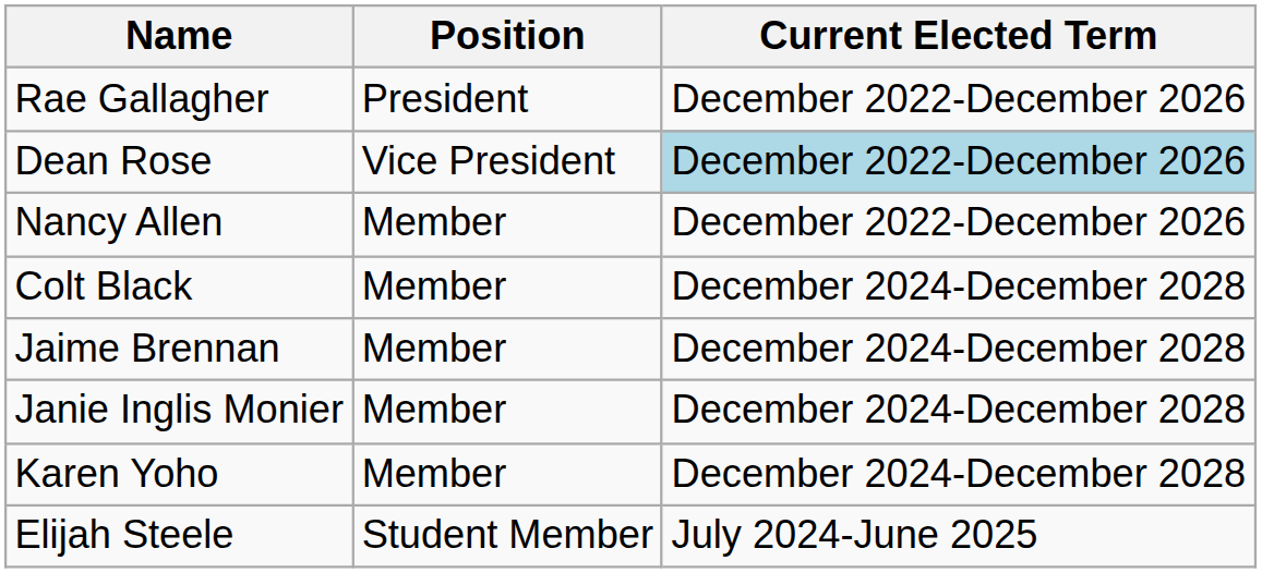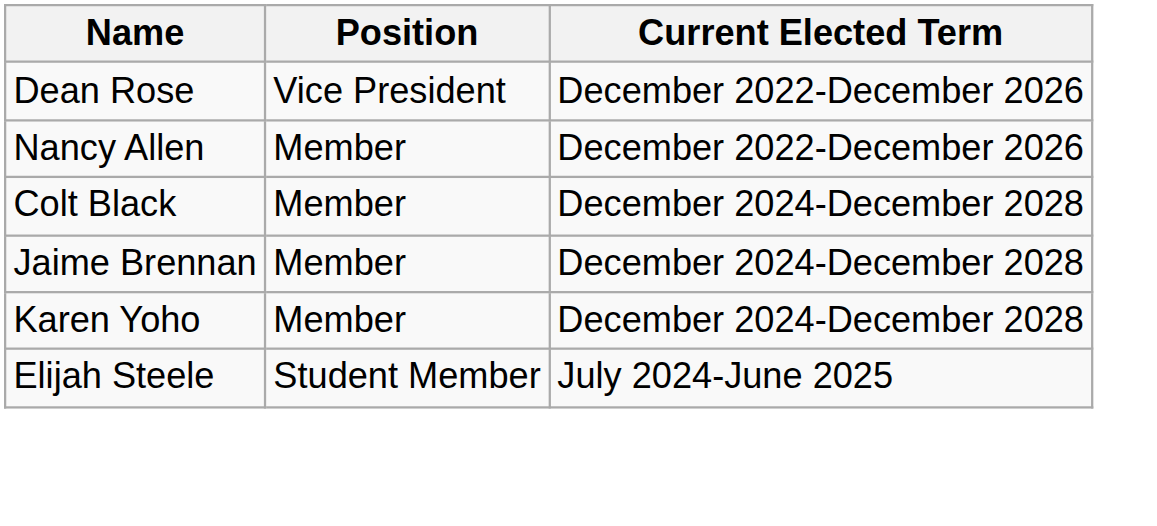- row: Rae Gallagher | President | December 2022-December 2026
Dean Rose | Current Elected Term: lightblue background -> no background
- row: Janie Inglis Monier | Member | December 2024-December 2028
